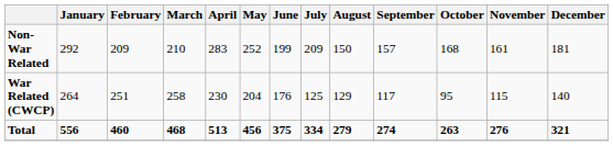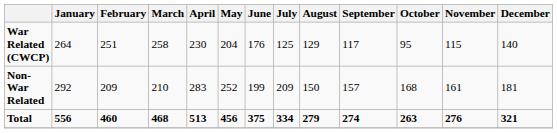rows swapped: War Related (CWCP) <-> Non-War Related
